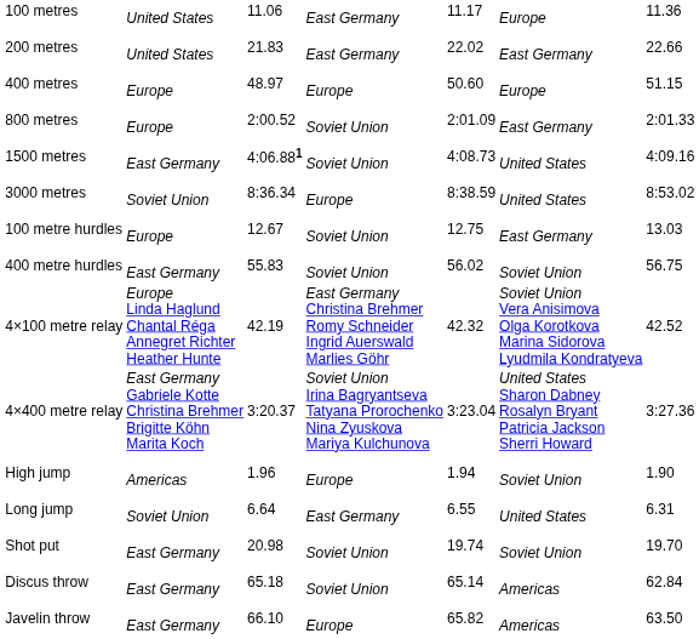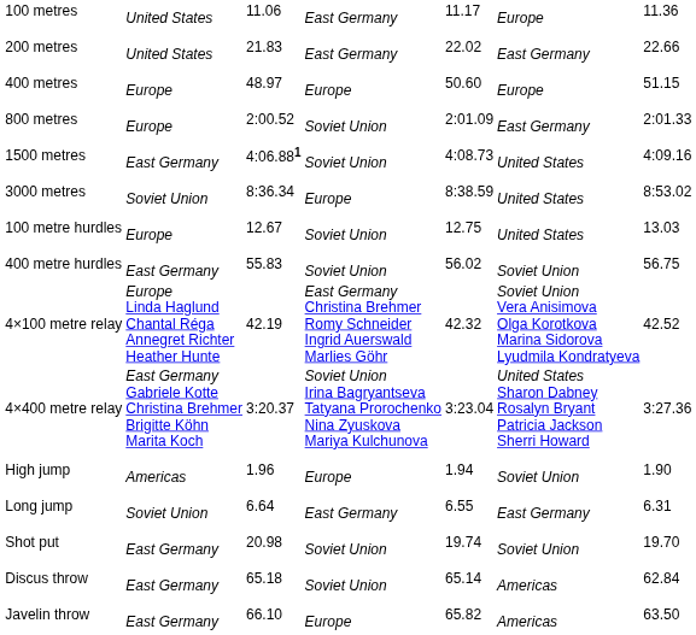100 metre hurdles | column 6: East Germany -> United States
Long jump | column 6: United States -> East Germany
